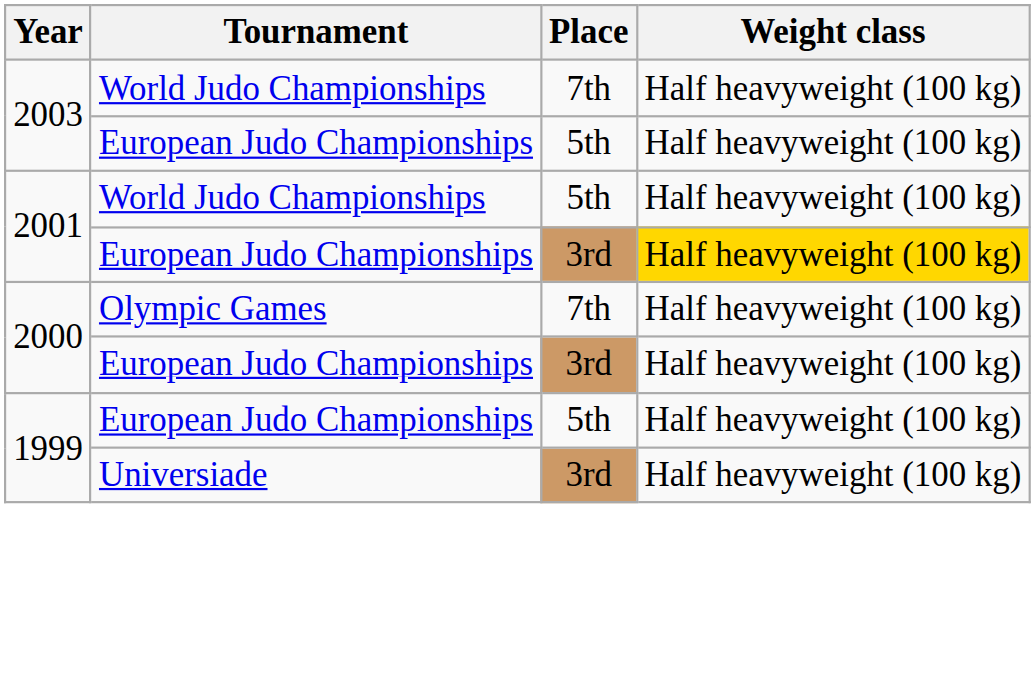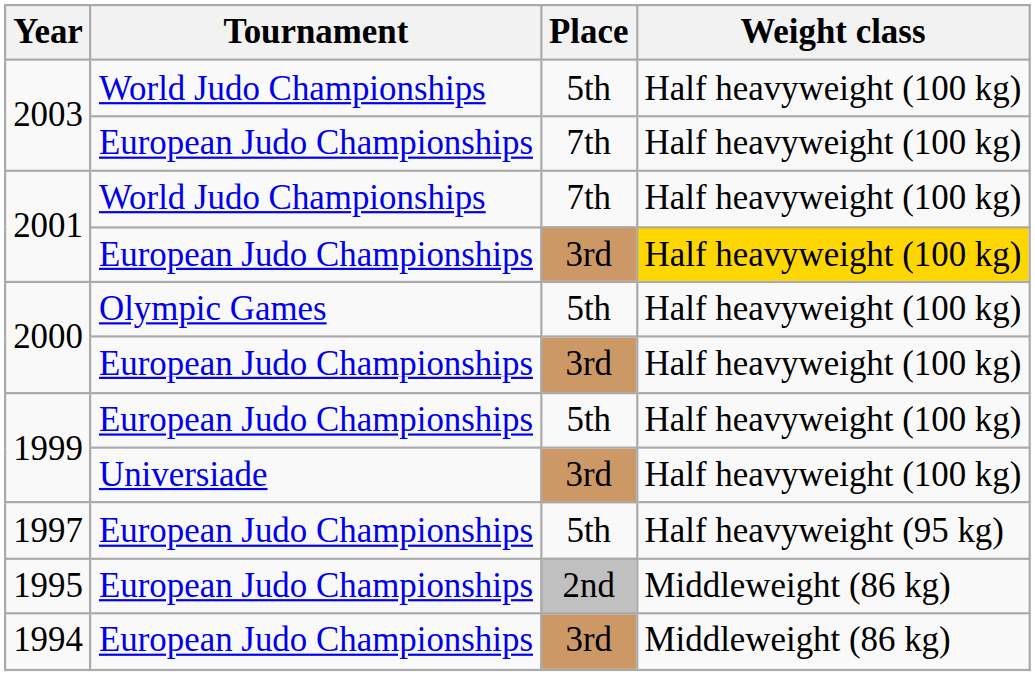2003 / World Judo Championships | Place: 7th -> 5th
2003 / European Judo Championships | Place: 5th -> 7th
2001 / World Judo Championships | Place: 5th -> 7th
2000 / Olympic Games | Place: 7th -> 5th
+ row: 1997 | European Judo Championships | 5th | Half heavyweight (95 kg)
+ row: 1995 | European Judo Championships | 2nd | Middleweight (86 kg)
+ row: 1994 | European Judo Championships | 3rd | Middleweight (86 kg)
